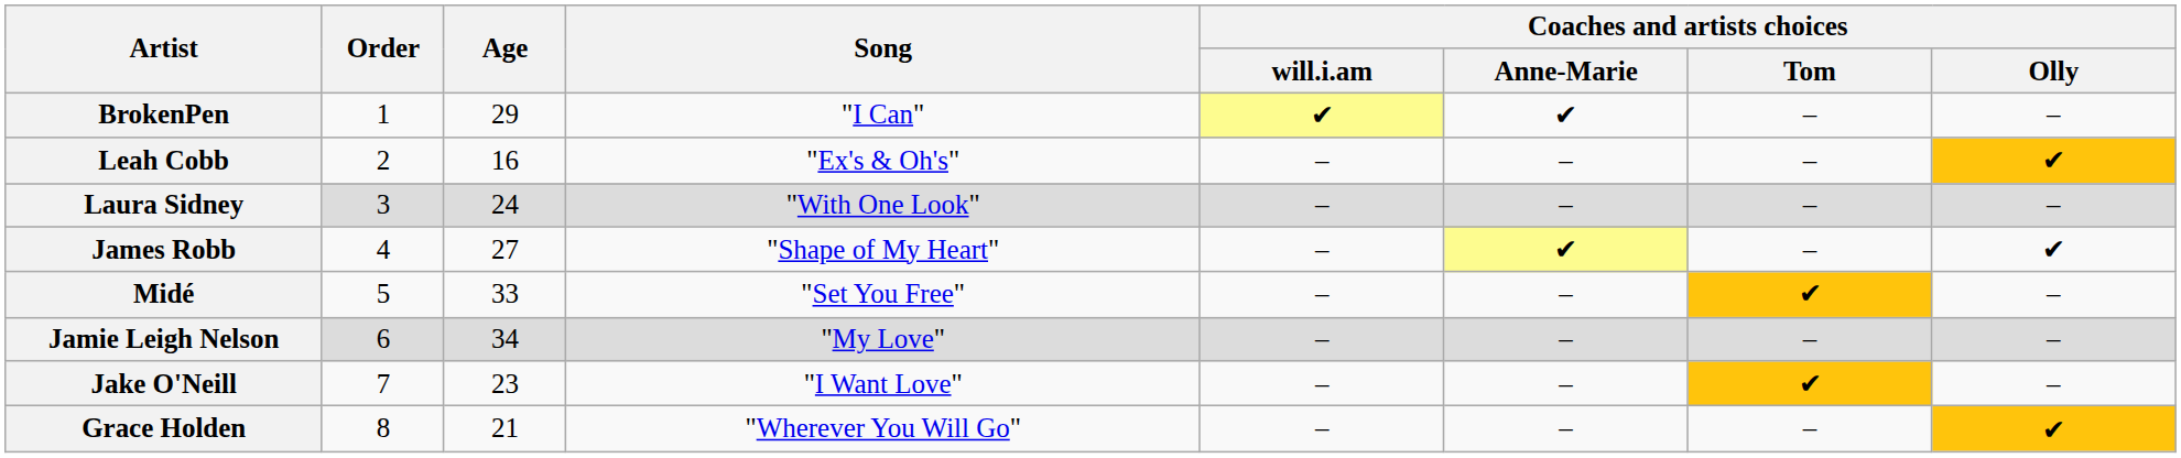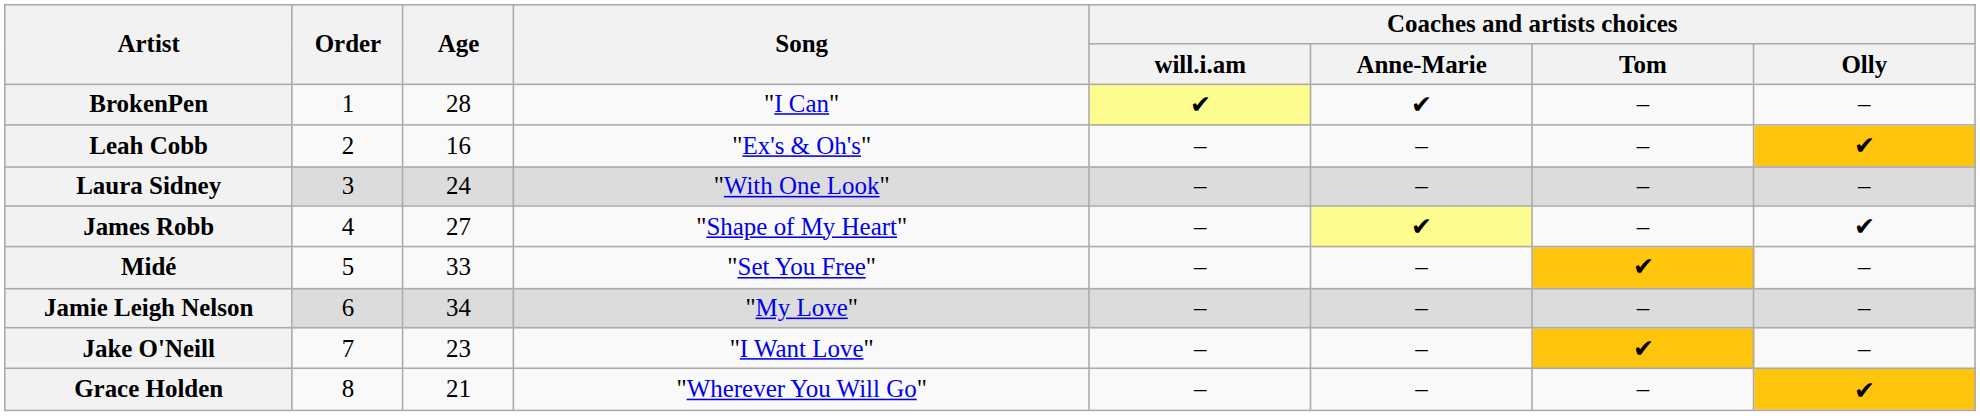BrokenPen | Age: 29 -> 28
